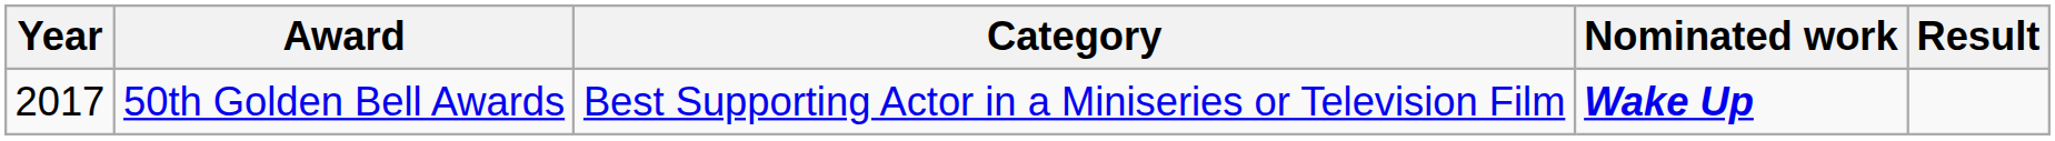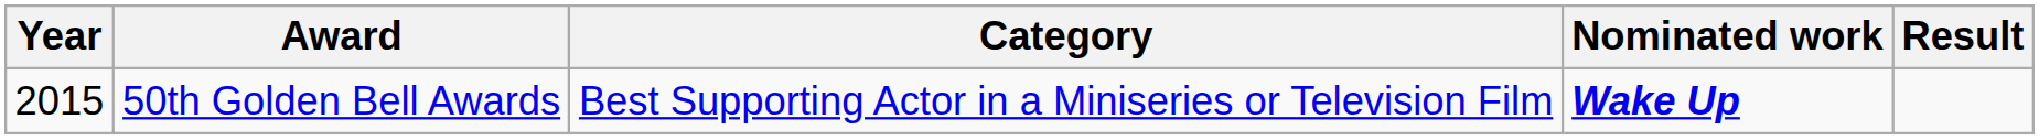50th Golden Bell Awards | Year: 2017 -> 2015
